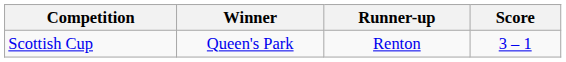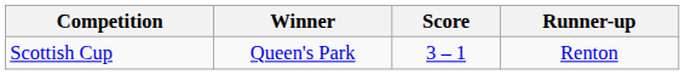columns swapped: Score <-> Runner-up
